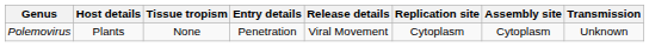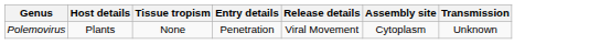- column: Replication site | Cytoplasm
